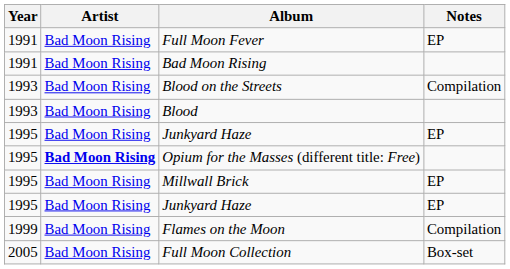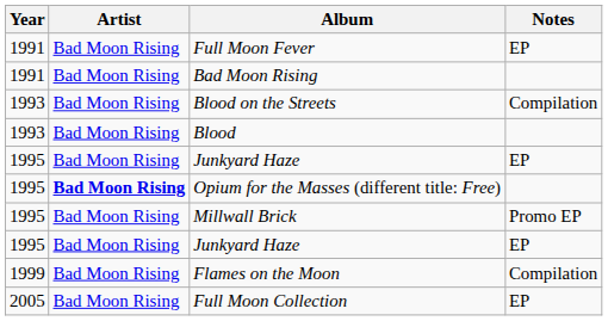Millwall Brick | Notes: EP -> Promo EP
Full Moon Collection | Notes: Box-set -> EP
